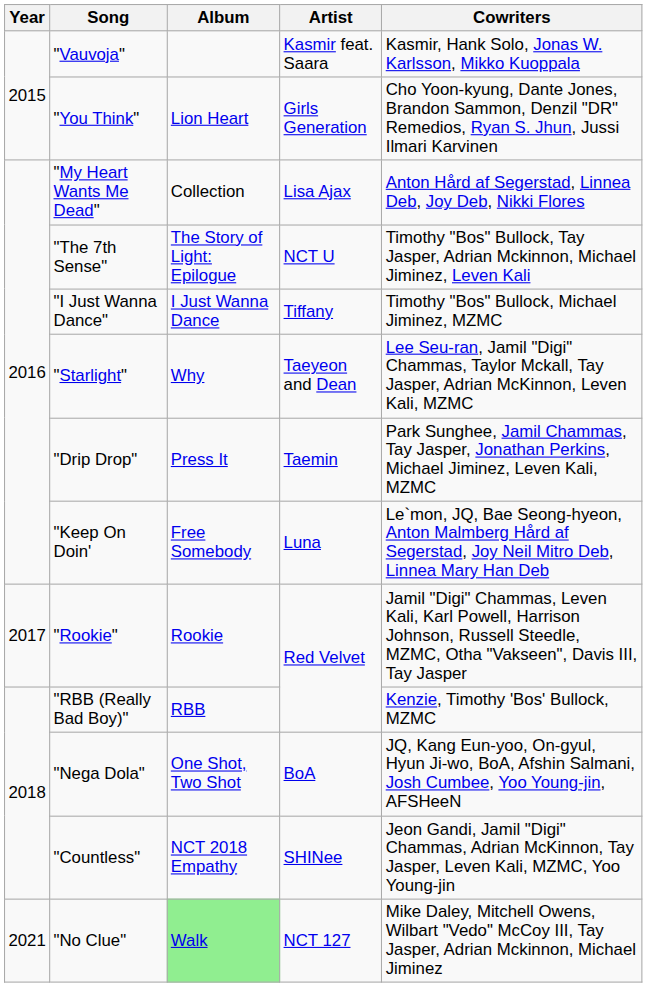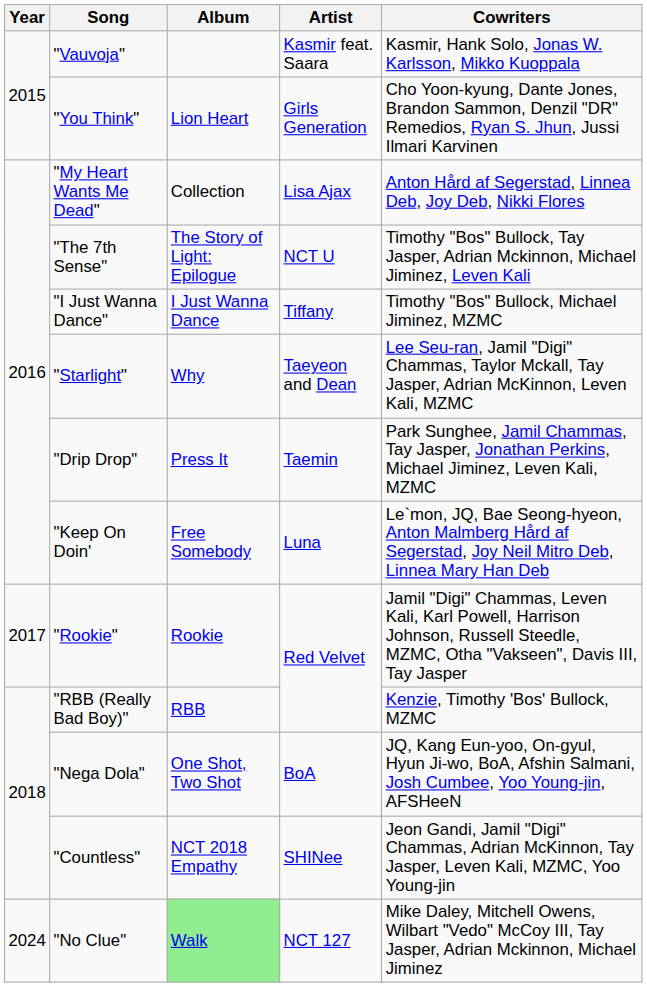"No Clue" | Year: 2021 -> 2024
